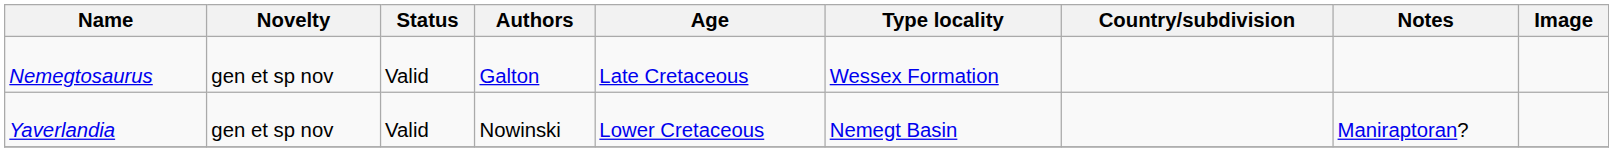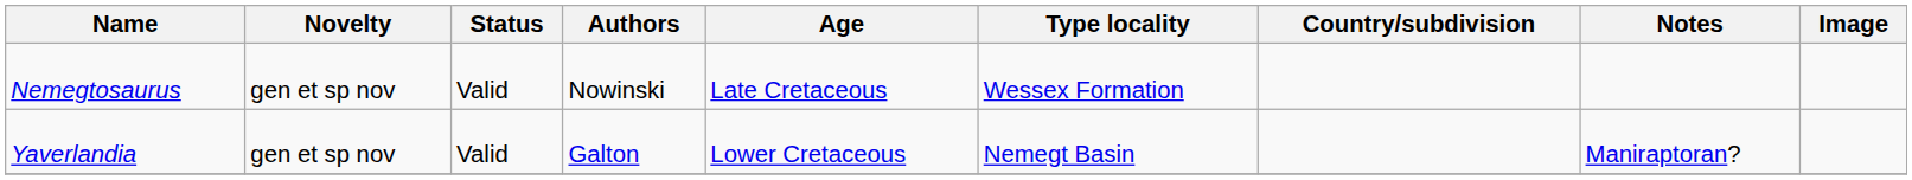Nemegtosaurus | Authors: Galton -> Nowinski
Yaverlandia | Authors: Nowinski -> Galton
